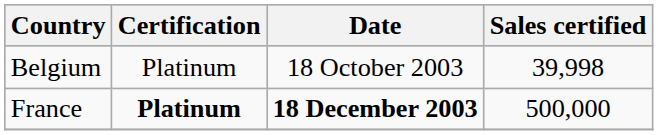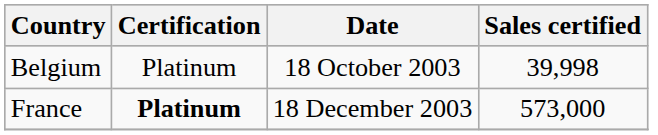France | Date: bold -> normal
France | Sales certified: 500,000 -> 573,000
